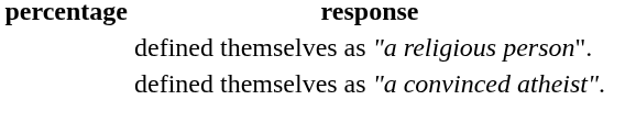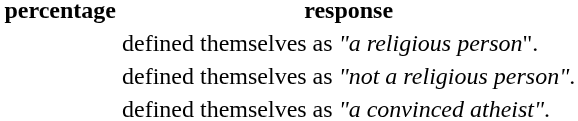+ row: defined themselves as "not a religious person".
